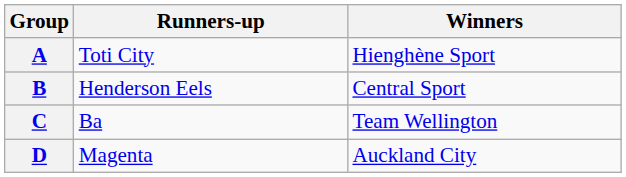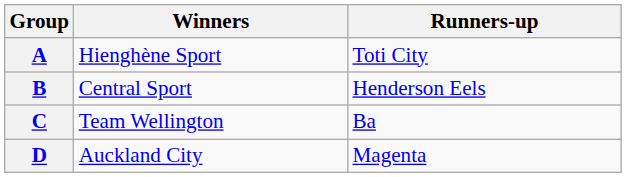columns swapped: Winners <-> Runners-up
